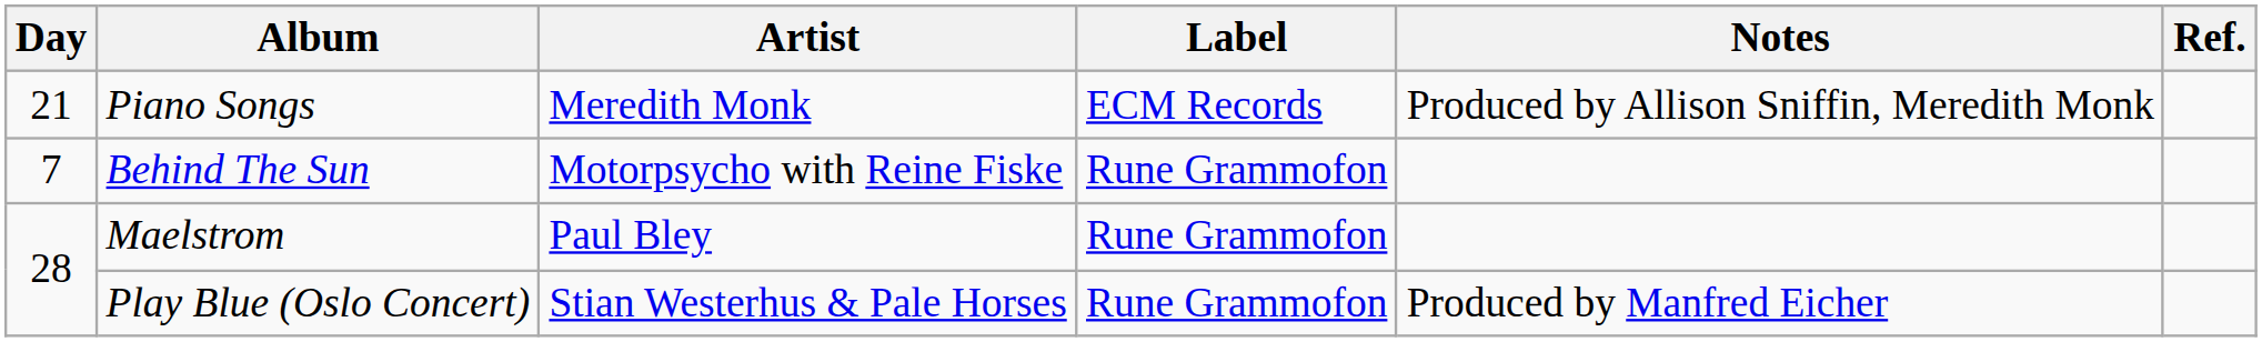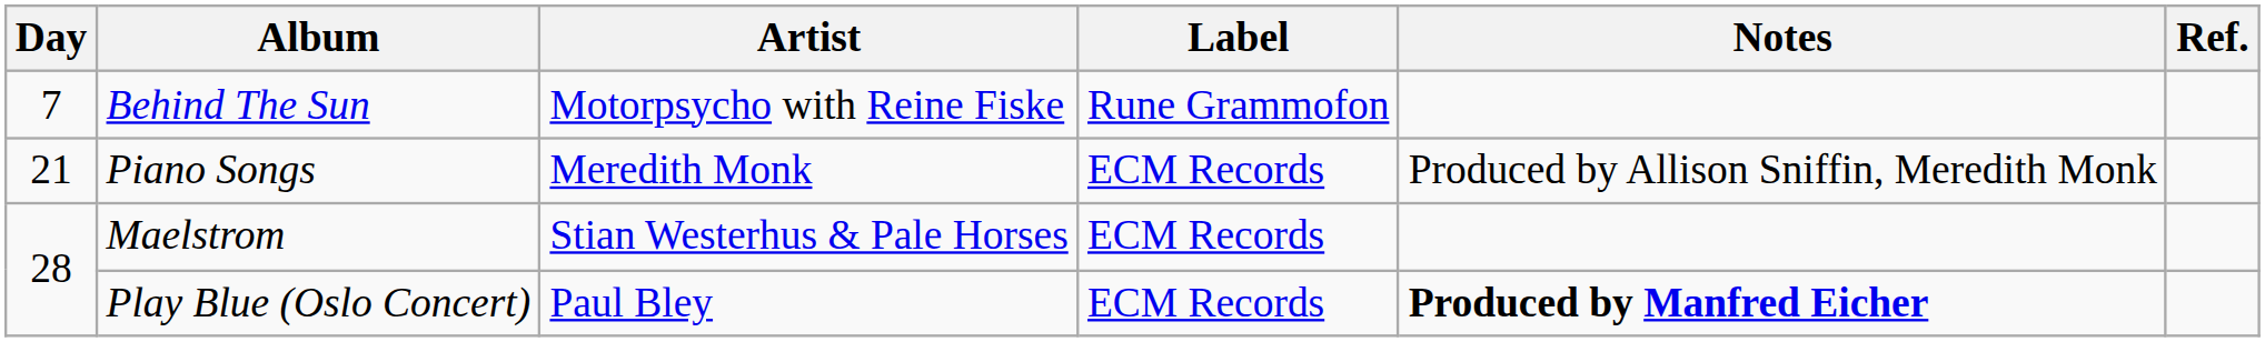rows swapped: Behind The Sun <-> Piano Songs
Maelstrom | Artist: Paul Bley -> Stian Westerhus & Pale Horses
Maelstrom | Label: Rune Grammofon -> ECM Records
Play Blue (Oslo Concert) | Artist: Stian Westerhus & Pale Horses -> Paul Bley
Play Blue (Oslo Concert) | Label: Rune Grammofon -> ECM Records
Play Blue (Oslo Concert) | Notes: normal -> bold
